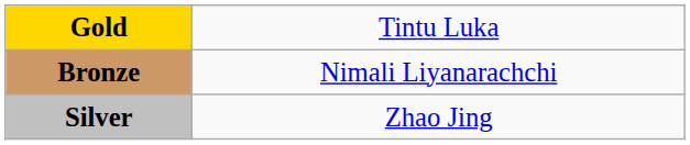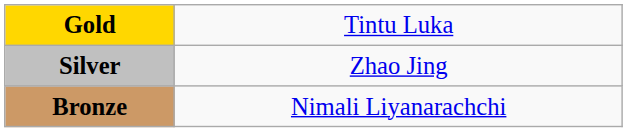rows swapped: Silver <-> Bronze
